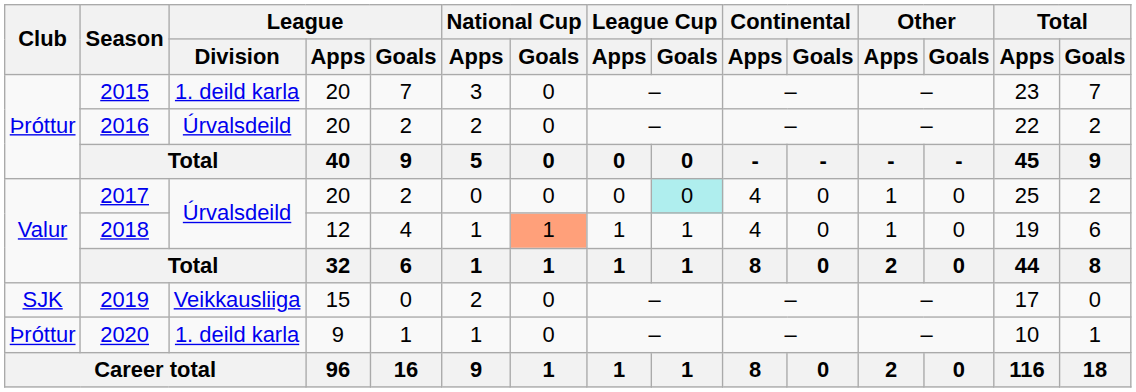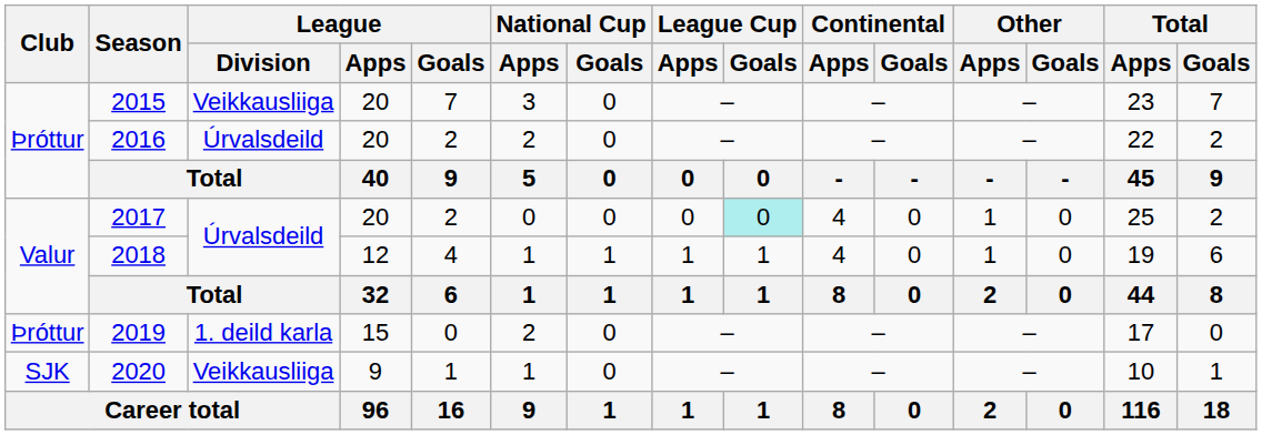2015 | League / Division: 1. deild karla -> Veikkausliiga
2018 | National Cup / Goals: lightsalmon background -> no background
2019 | Club: SJK -> Þróttur
2019 | League / Division: Veikkausliiga -> 1. deild karla
2020 | Club: Þróttur -> SJK
2020 | League / Division: 1. deild karla -> Veikkausliiga
